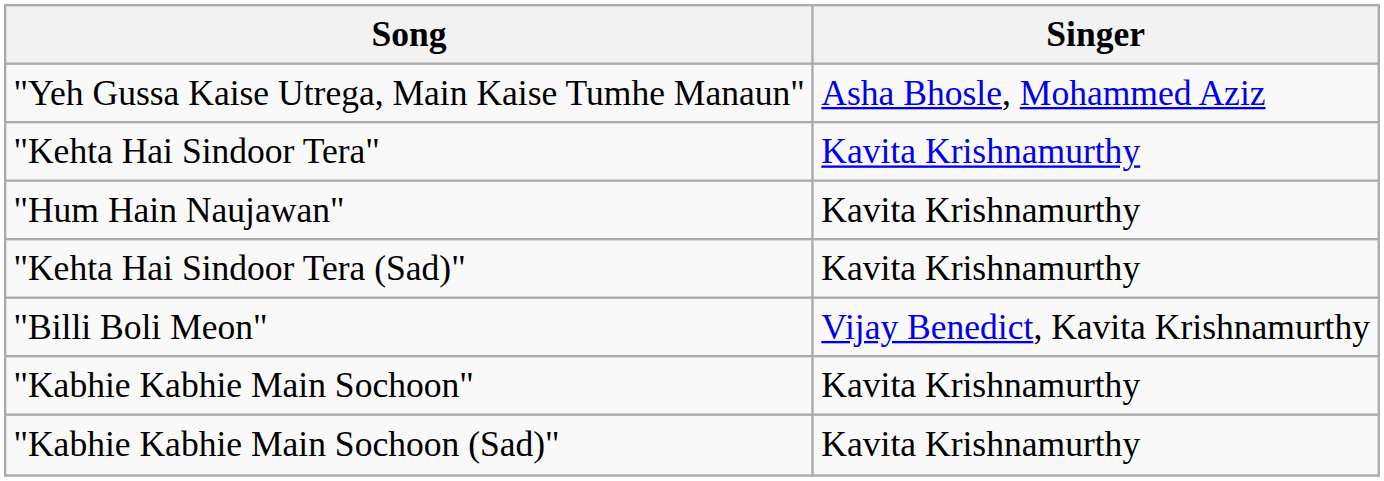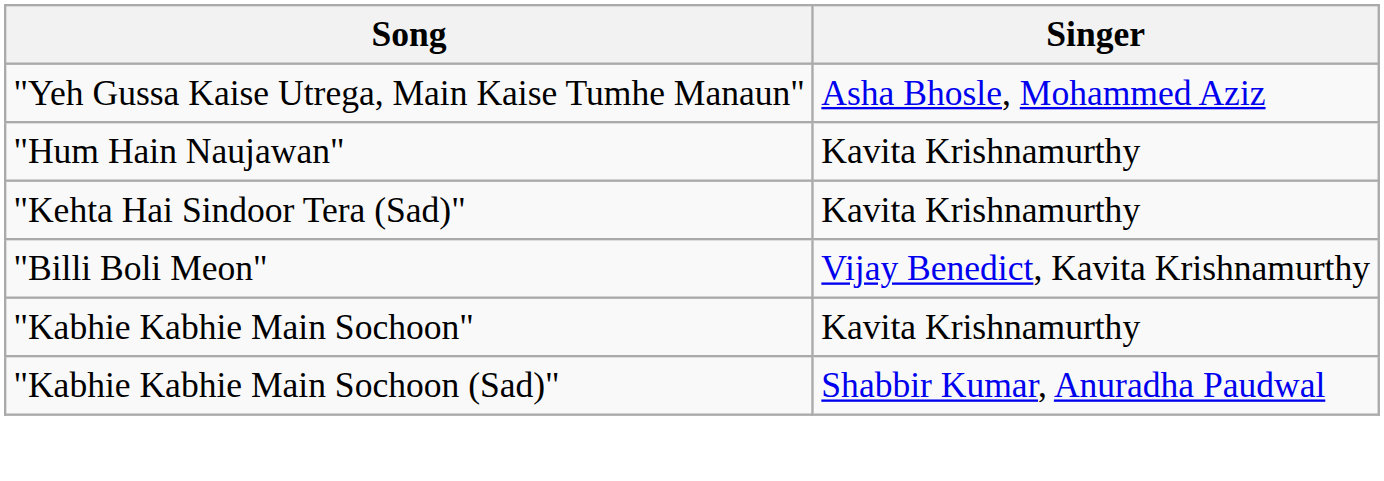- row: "Kehta Hai Sindoor Tera" | Kavita Krishnamurthy
"Kabhie Kabhie Main Sochoon (Sad)" | Singer: Kavita Krishnamurthy -> Shabbir Kumar, Anuradha Paudwal
